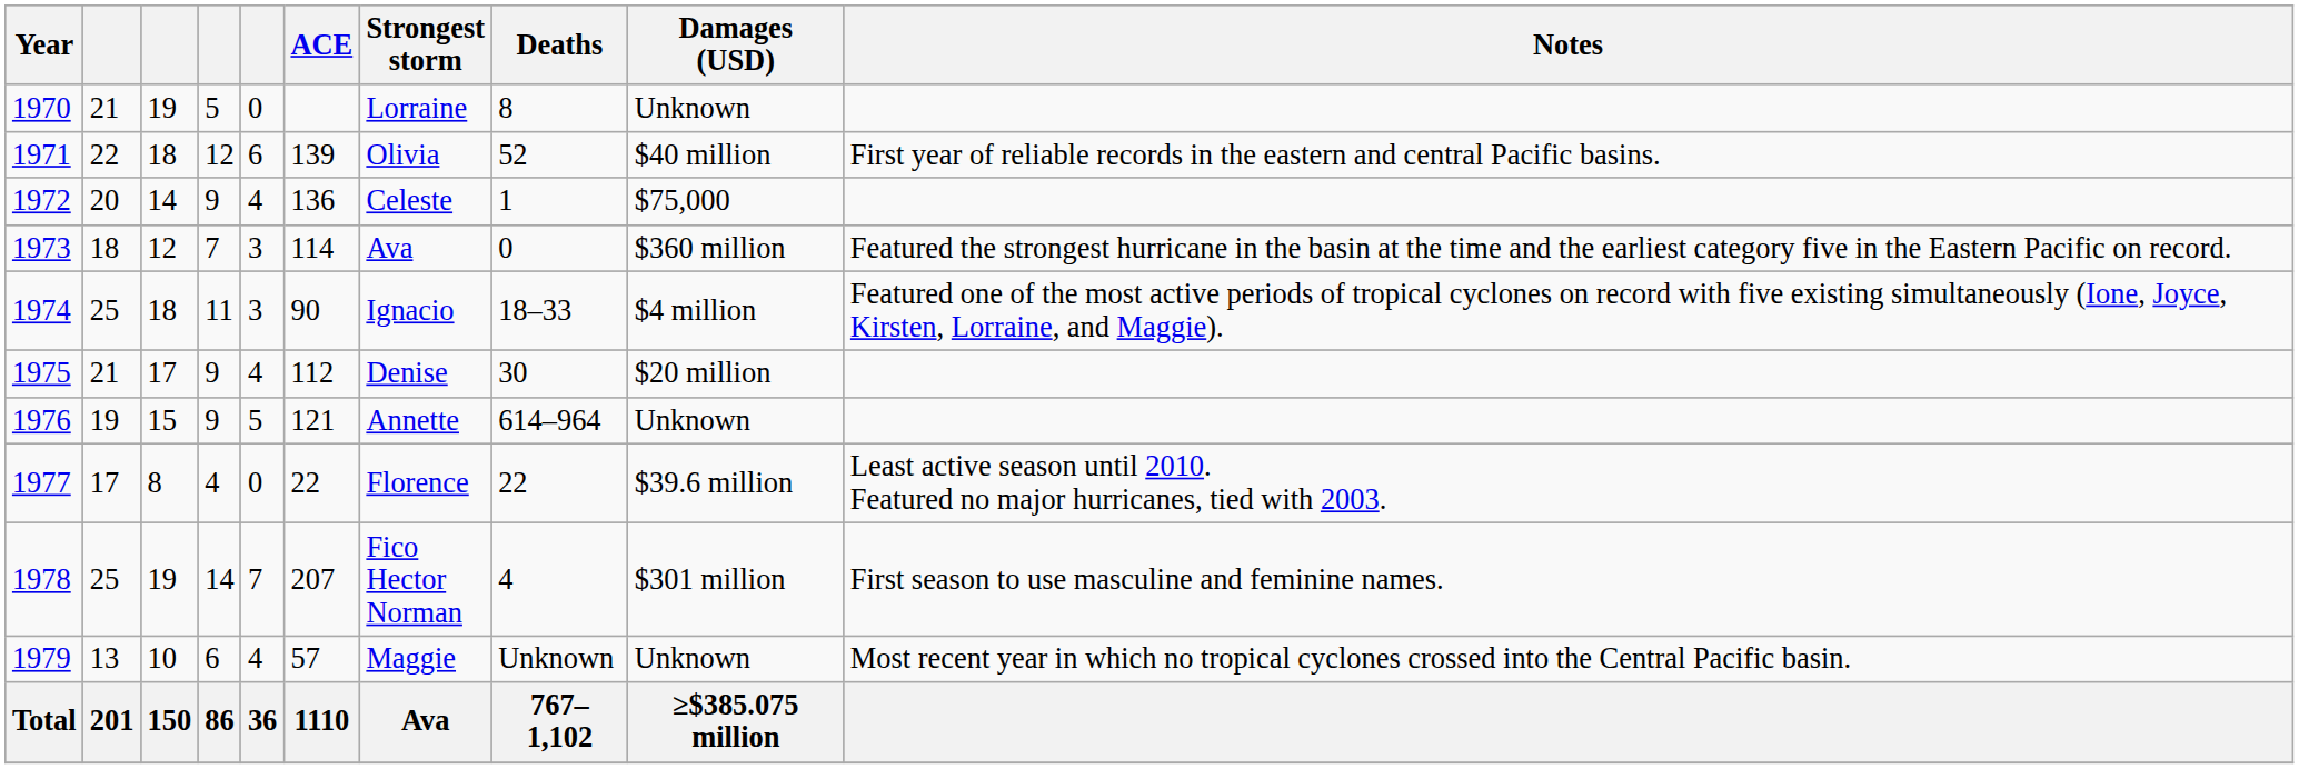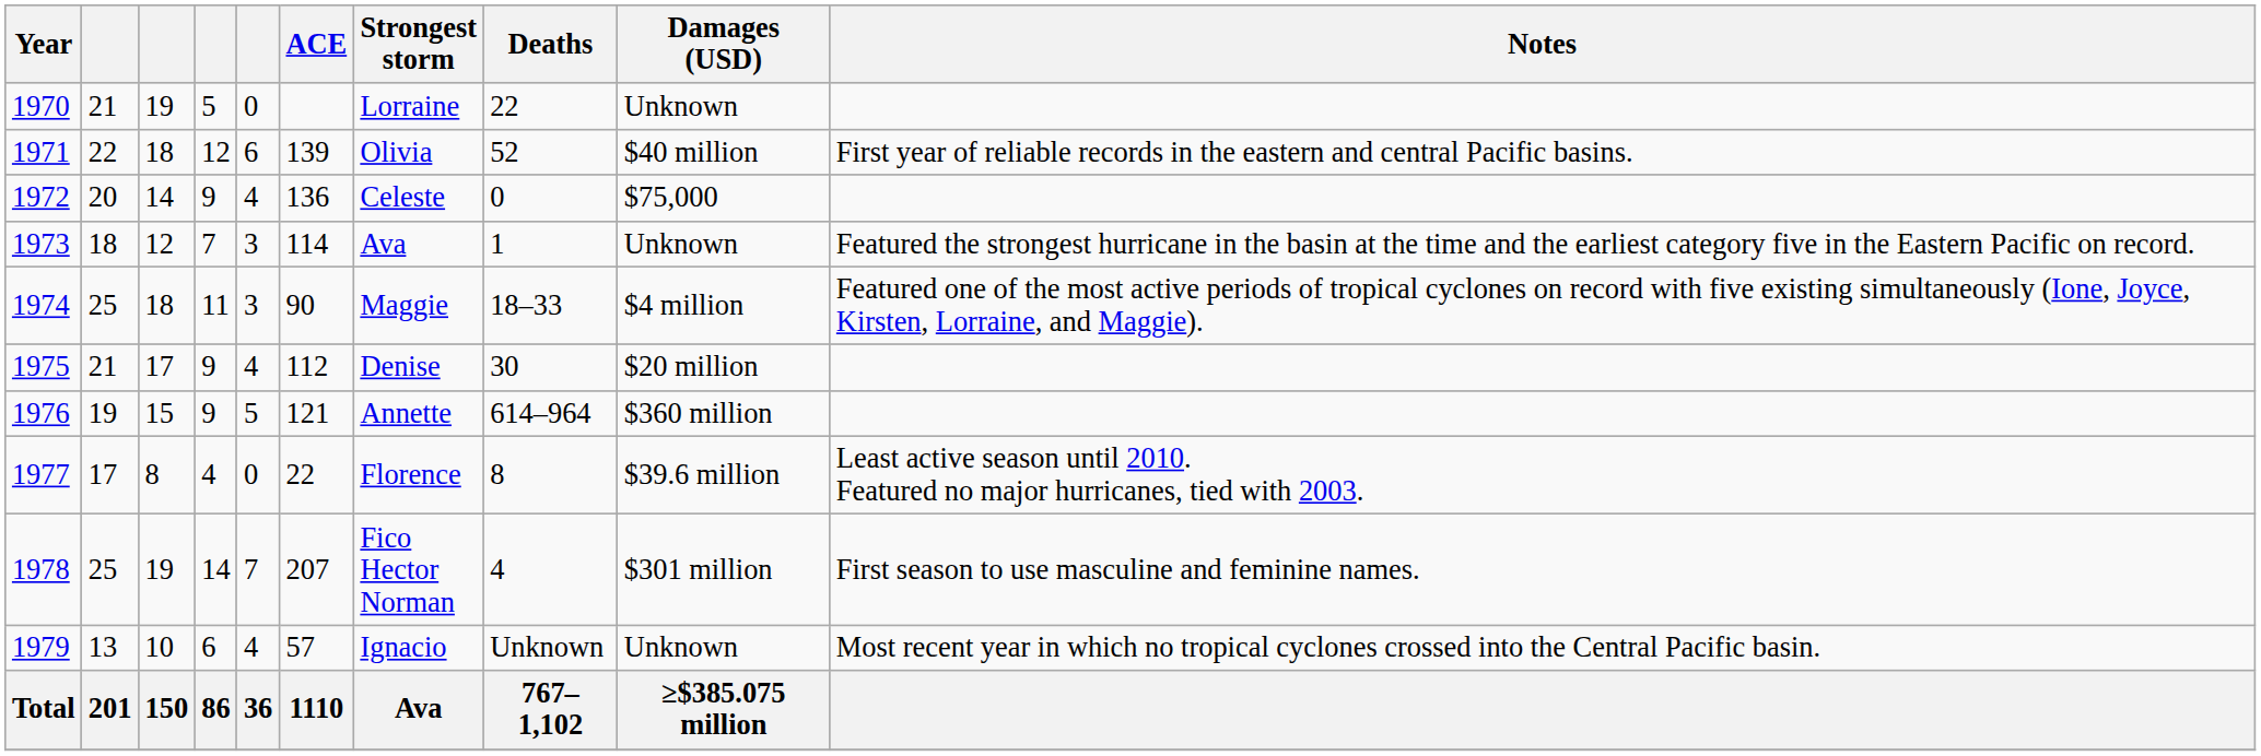1970 | Deaths: 8 -> 22
1972 | Deaths: 1 -> 0
1973 | Deaths: 0 -> 1
1973 | Damages (USD): $360 million -> Unknown
1974 | Strongest storm: Ignacio -> Maggie
1976 | Damages (USD): Unknown -> $360 million
1977 | Deaths: 22 -> 8
1979 | Strongest storm: Maggie -> Ignacio
